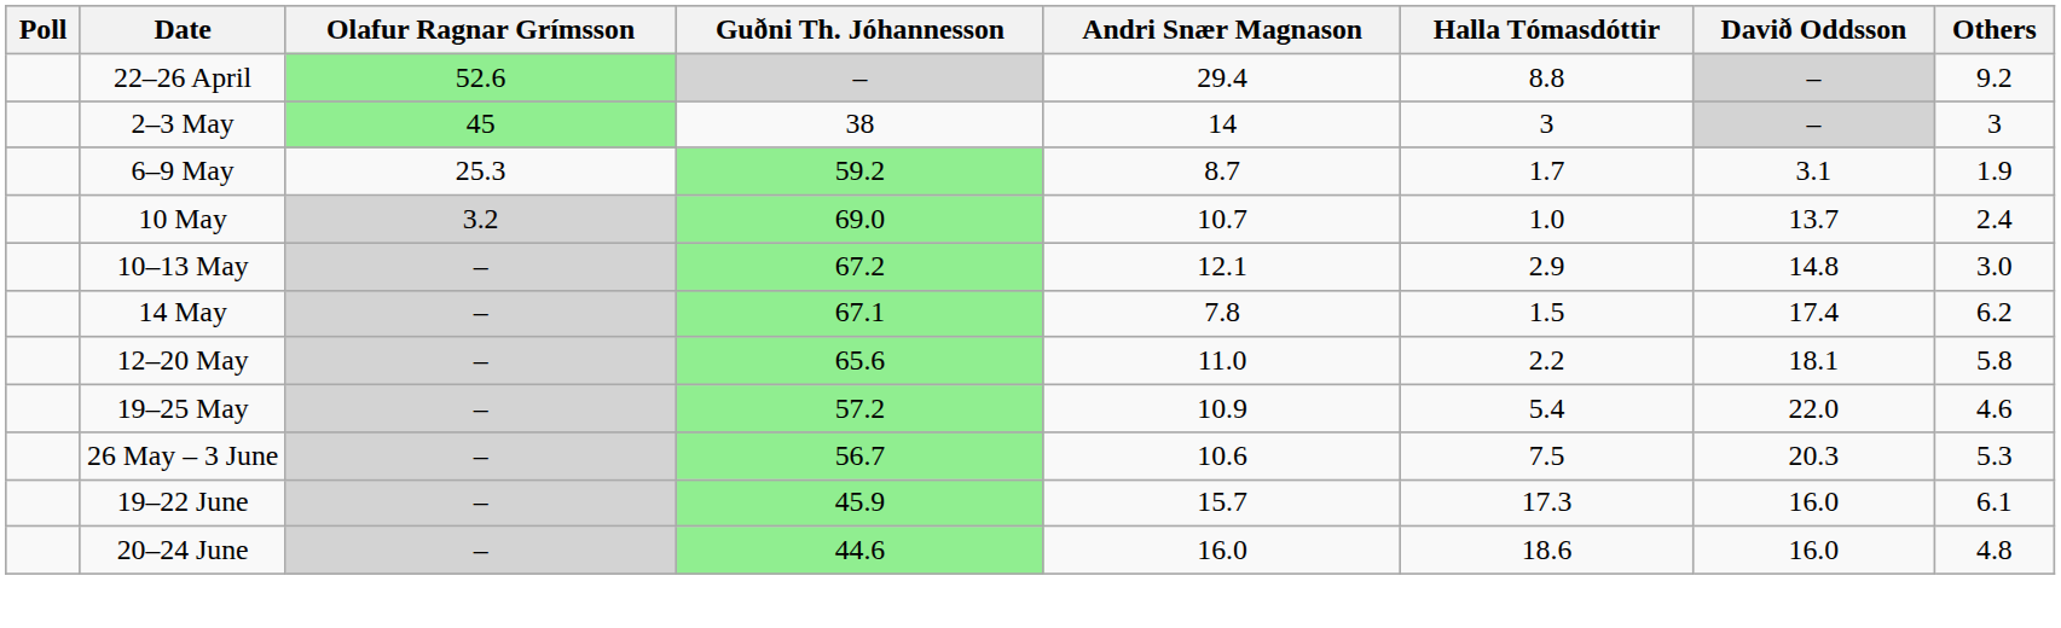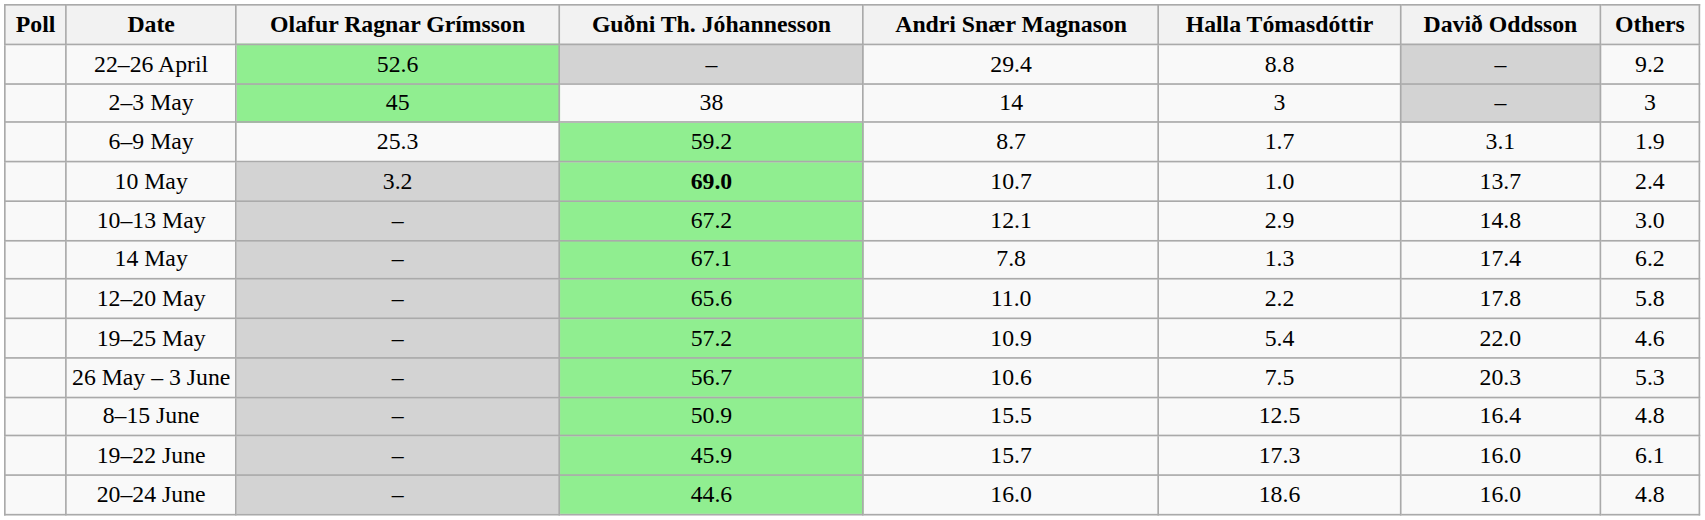10 May | Guðni Th. Jóhannesson: normal -> bold
14 May | Halla Tómasdóttir: 1.5 -> 1.3
12–20 May | Davið Oddsson: 18.1 -> 17.8
+ row: 8–15 June | – | 50.9 | 15.5 | 12.5 | 16.4 | 4.8
